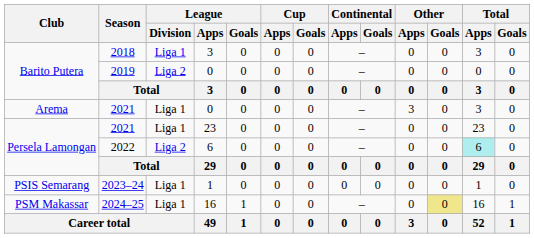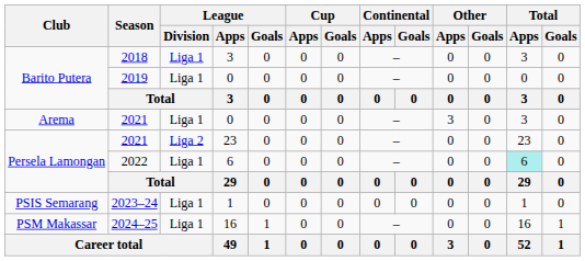2019 | League / Division: Liga 2 -> Liga 1
2021 / 23 | League / Division: Liga 1 -> Liga 2
2022 | League / Division: Liga 2 -> Liga 1
2024–25 | Other / Goals: khaki background -> no background
